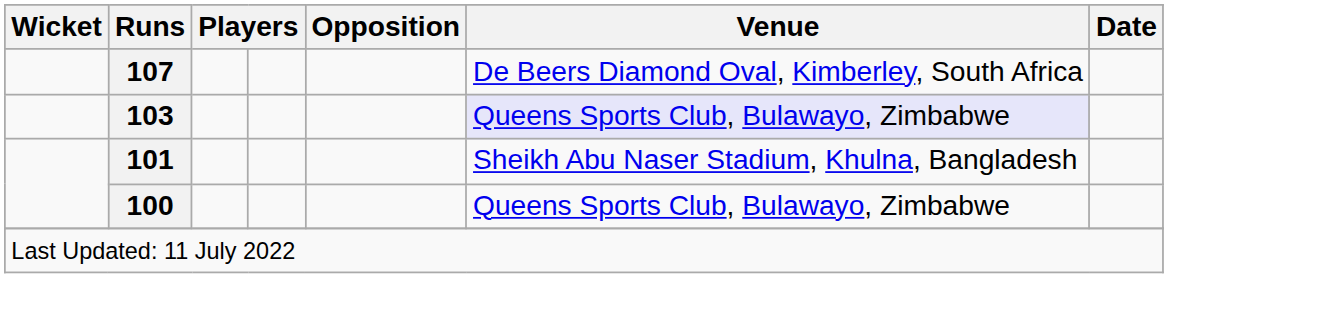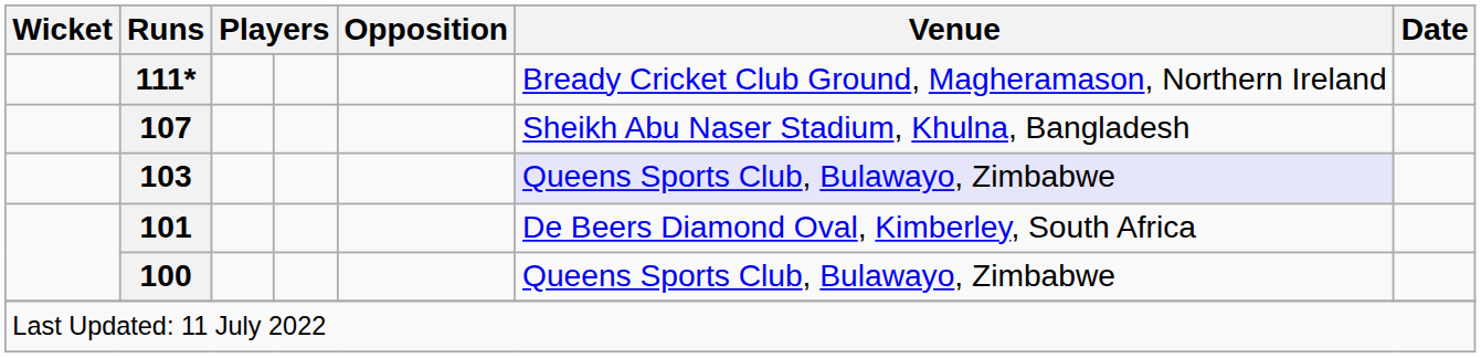+ row: 111* | Bready Cricket Club Ground, Magheramason, Northern Ireland
107 | Venue: De Beers Diamond Oval, Kimberley, South Africa -> Sheikh Abu Naser Stadium, Khulna, Bangladesh
101 | Venue: Sheikh Abu Naser Stadium, Khulna, Bangladesh -> De Beers Diamond Oval, Kimberley, South Africa
